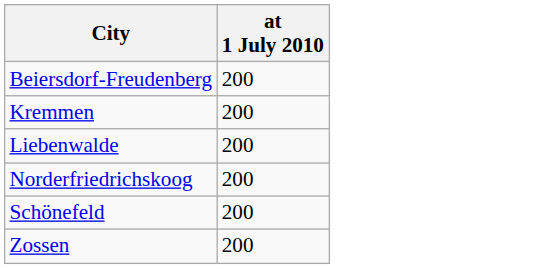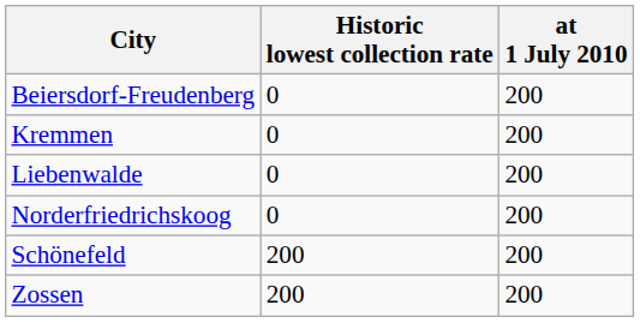+ column: Historic lowest collection rate | 0 | 0 | 0 | 0 | 200 | 200
